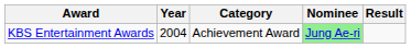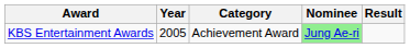KBS Entertainment Awards | Year: 2004 -> 2005
